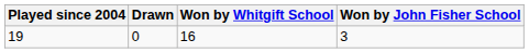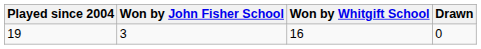columns swapped: Won by John Fisher School <-> Drawn
